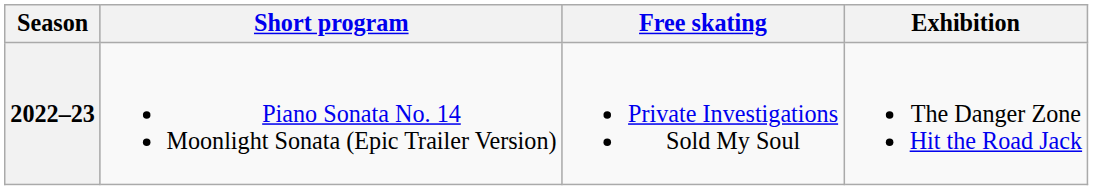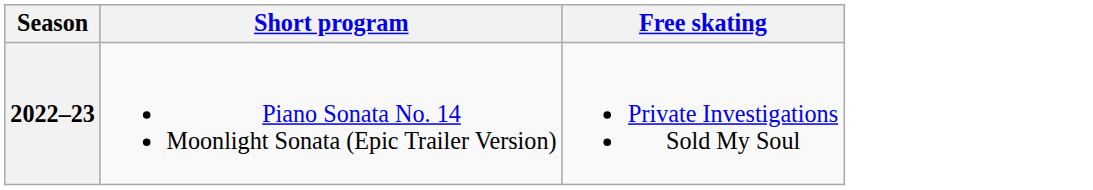- column: Exhibition | The Danger Zone Hit the Road Jack
